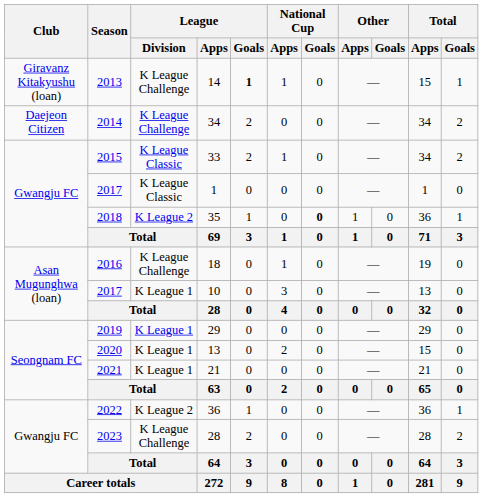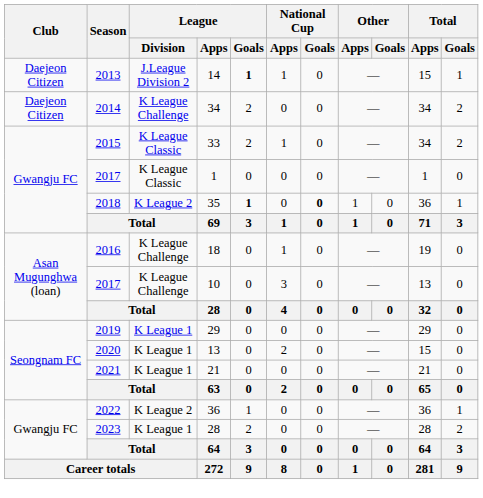14 | Club: Giravanz Kitakyushu (loan) -> Daejeon Citizen
14 | League / Division: K League Challenge -> J.League Division 2
35 | League / Goals: normal -> bold
10 | League / Division: K League 1 -> K League Challenge
2023 / 28 | League / Division: K League Challenge -> K League 1
